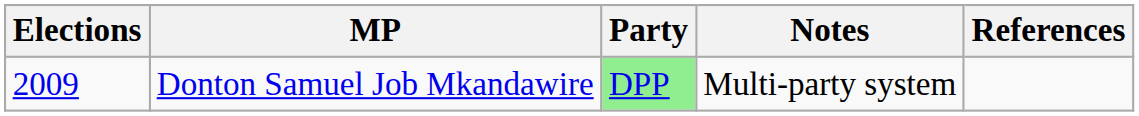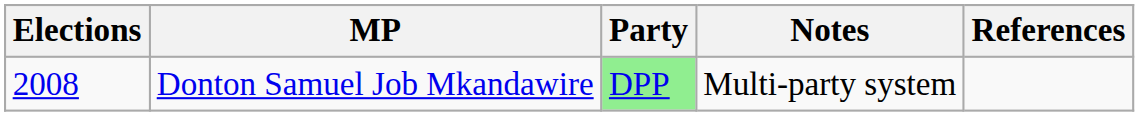Donton Samuel Job Mkandawire | Elections: 2009 -> 2008
